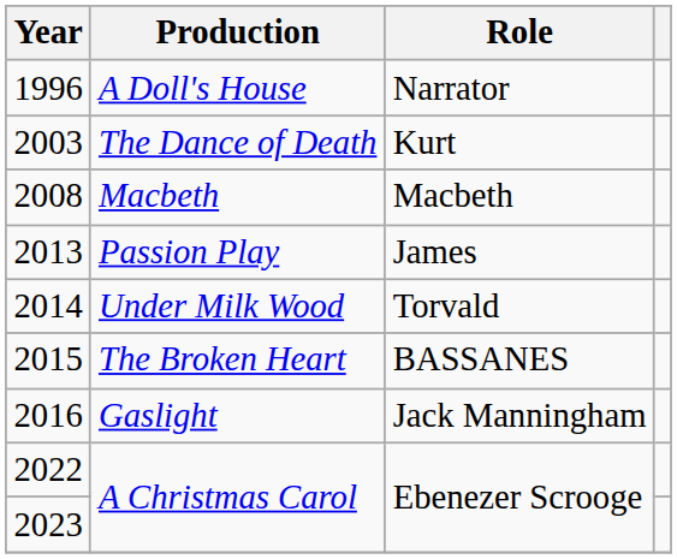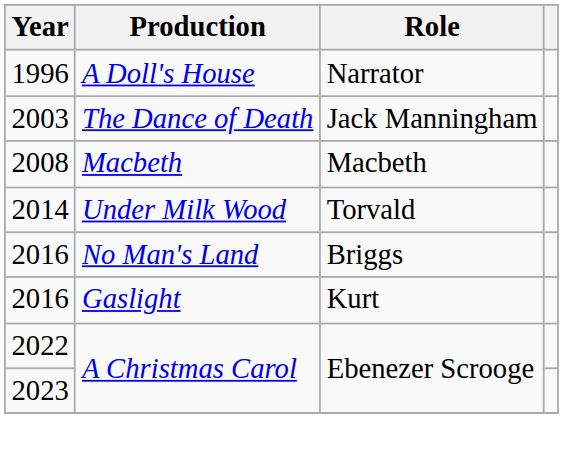The Dance of Death | Role: Kurt -> Jack Manningham
- row: 2013 | Passion Play | James
- row: 2015 | The Broken Heart | BASSANES
+ row: 2016 | No Man's Land | Briggs
Gaslight | Role: Jack Manningham -> Kurt
